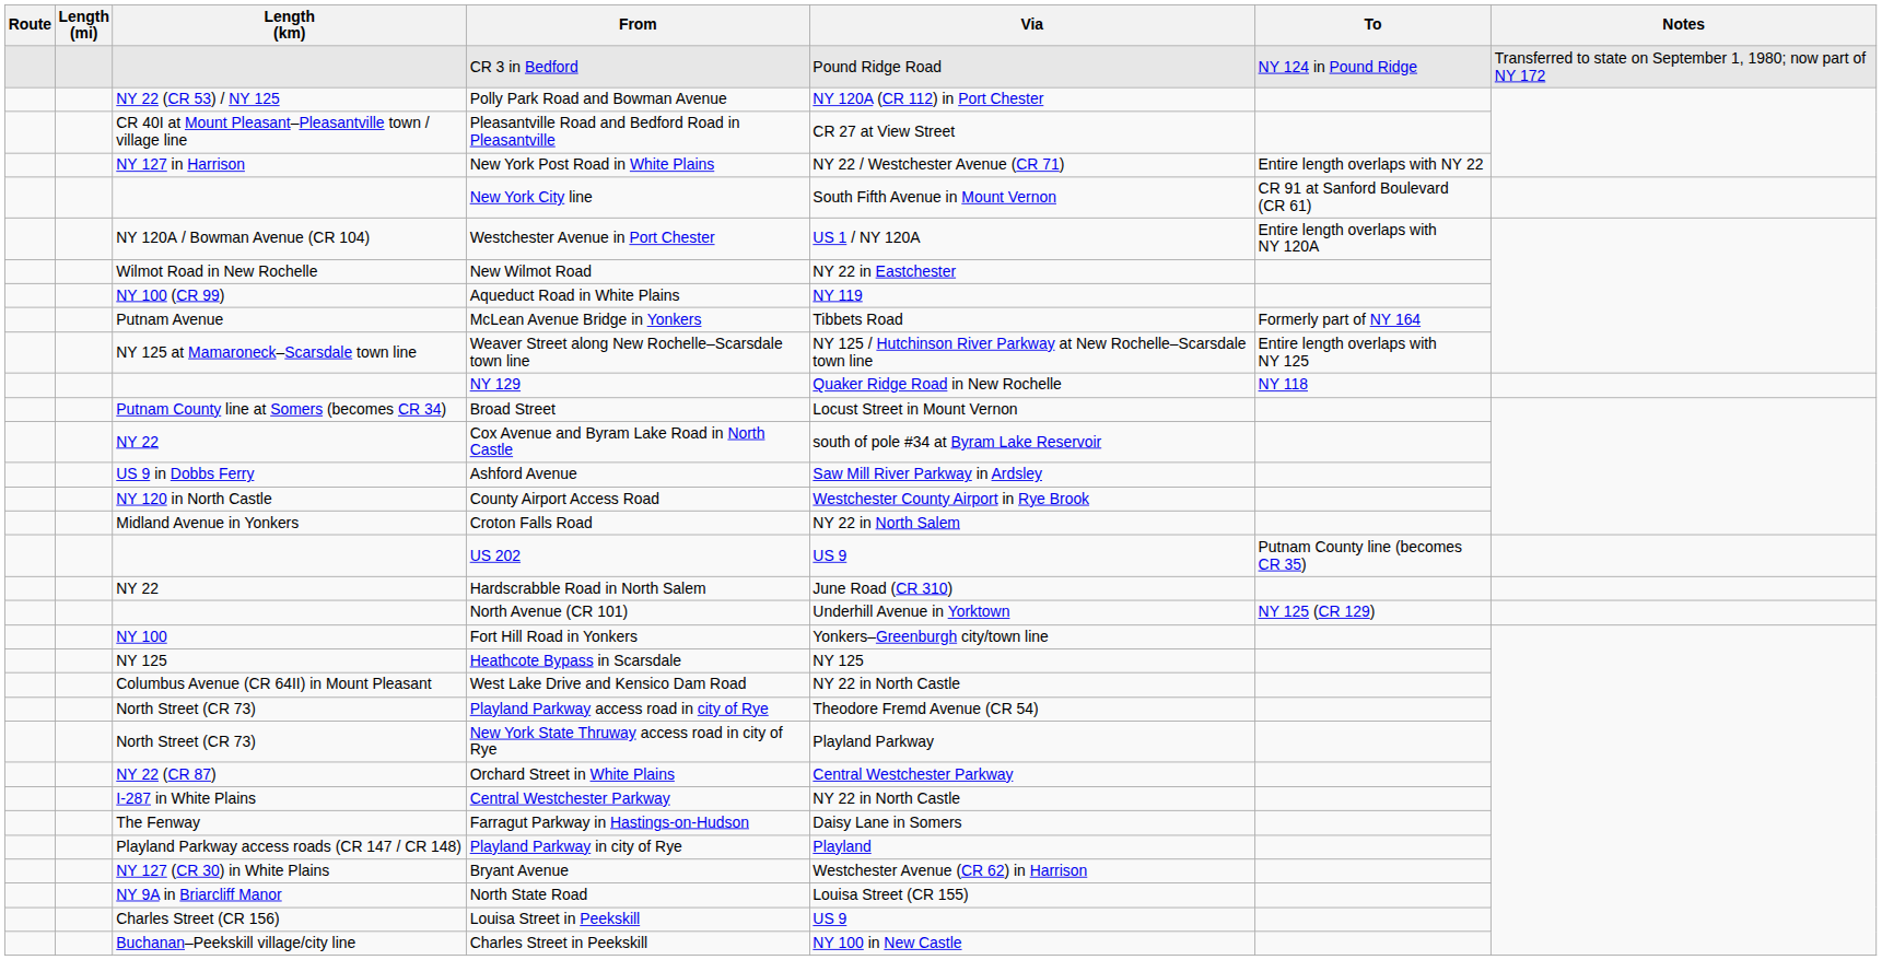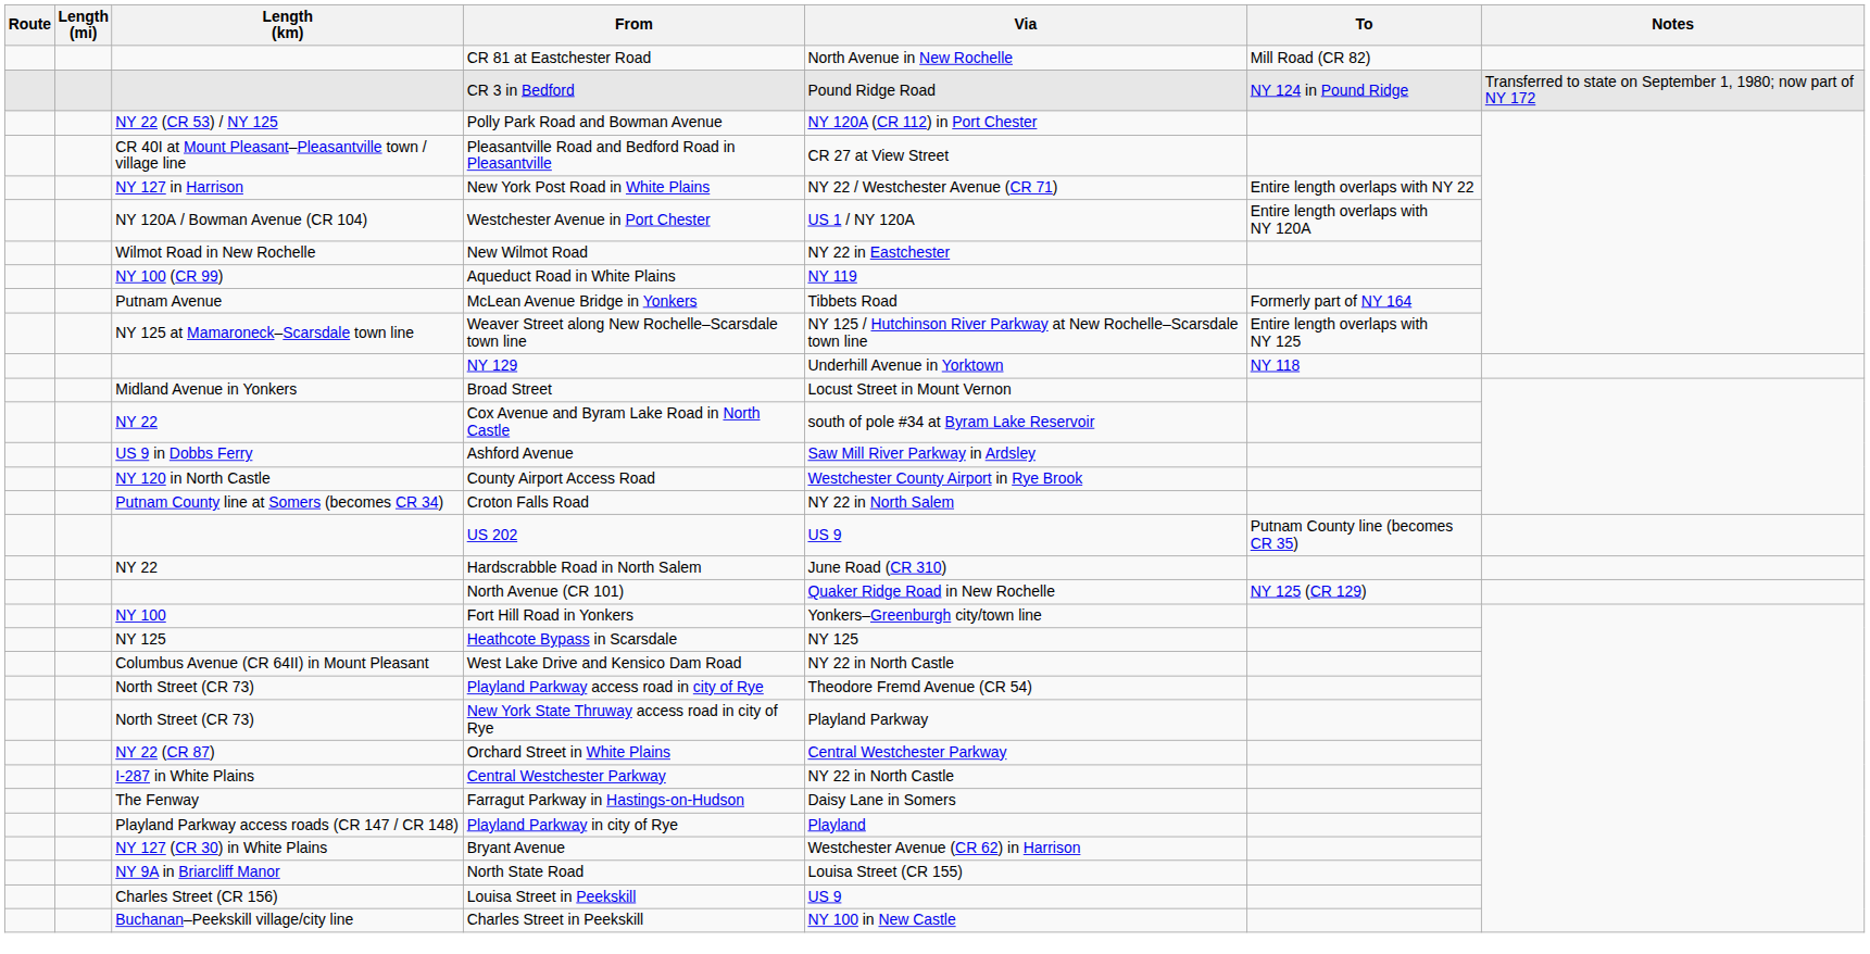+ row: CR 81 at Eastchester Road | North Avenue in New Rochelle | Mill Road (CR 82)
- row: New York City line | South Fifth Avenue in Mount Vernon | CR 91 at Sanford Boulevard (CR 61)
NY 129 | Via: Quaker Ridge Road in New Rochelle -> Underhill Avenue in Yorktown
Broad Street | Length (km): Putnam County line at Somers (becomes CR 34) -> Midland Avenue in Yonkers
Croton Falls Road | Length (km): Midland Avenue in Yonkers -> Putnam County line at Somers (becomes CR 34)
North Avenue (CR 101) | Via: Underhill Avenue in Yorktown -> Quaker Ridge Road in New Rochelle
